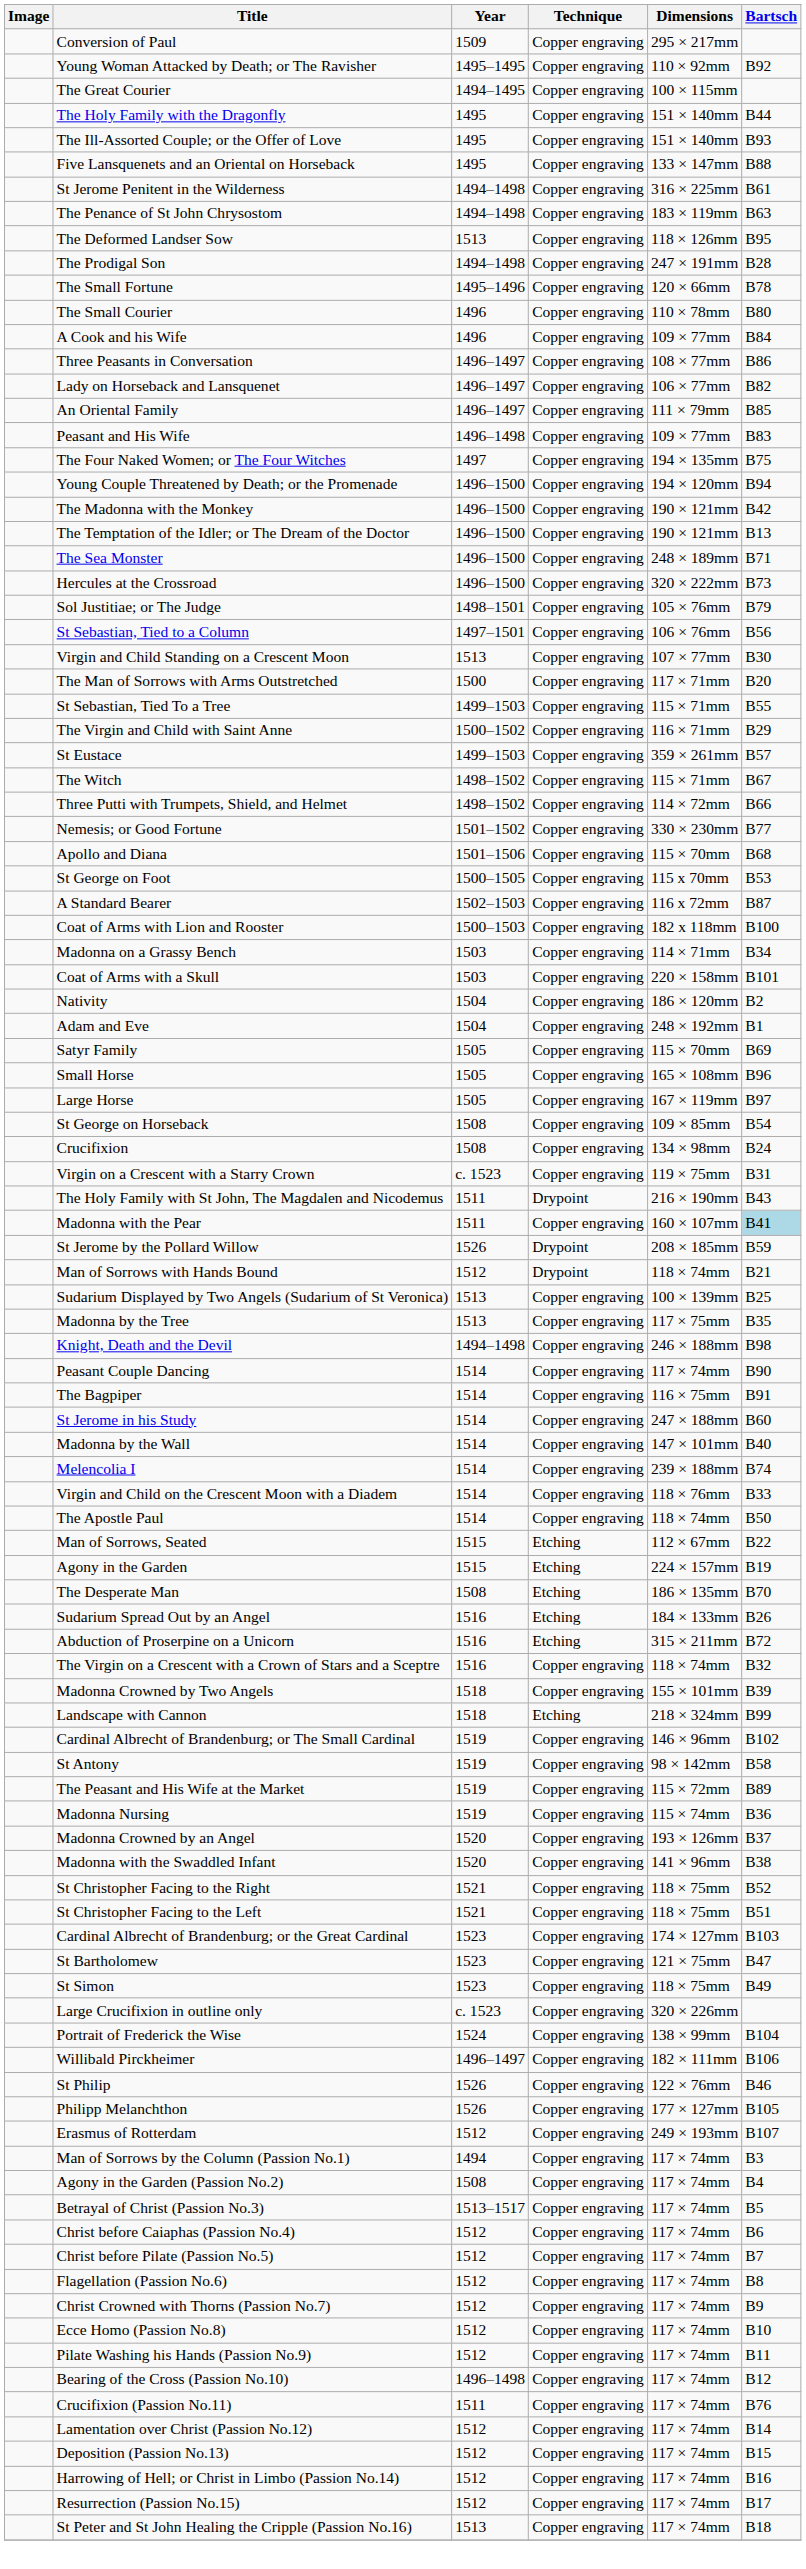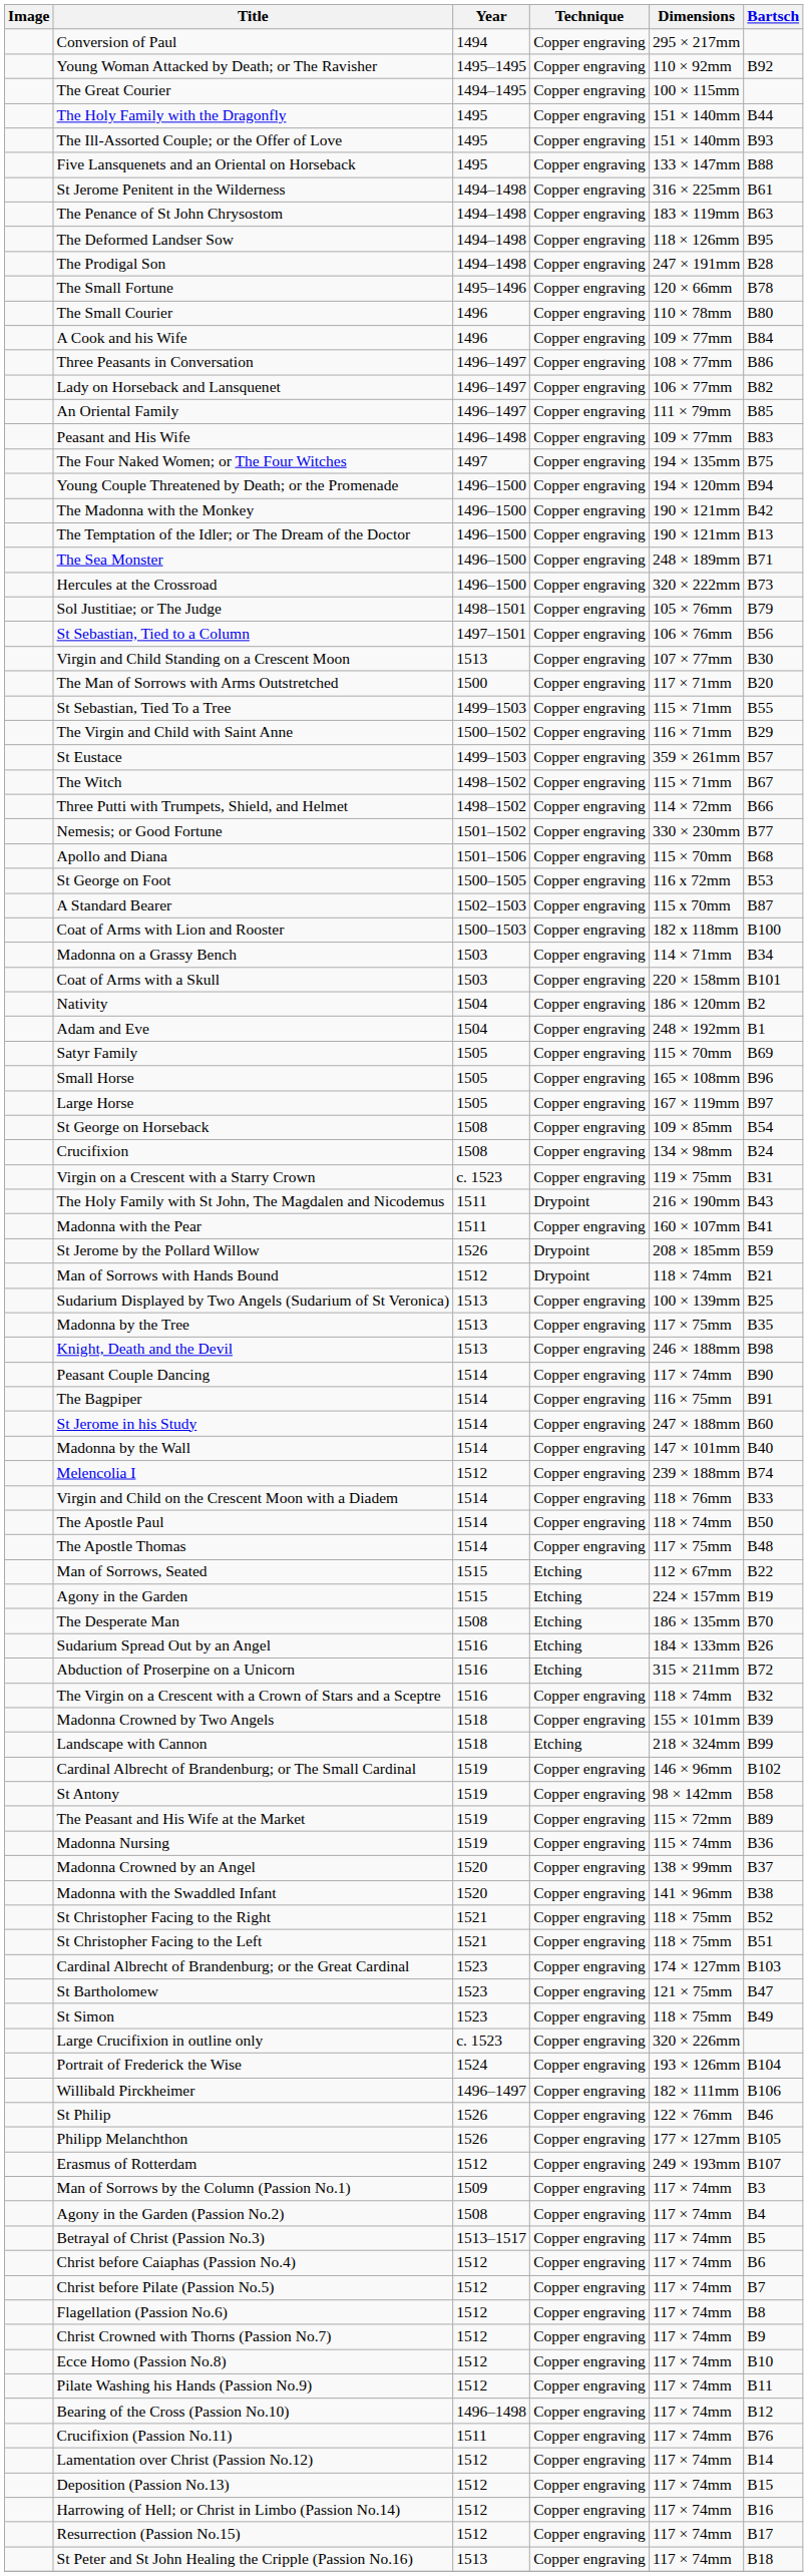Сonversion of Paul | Year: 1509 -> 1494
The Deformed Landser Sow | Year: 1513 -> 1494–1498
St George on Foot | Dimensions: 115 х 70mm -> 116 х 72mm
A Standard Bearer | Dimensions: 116 х 72mm -> 115 х 70mm
Madonna with the Pear | Bartsch: lightblue background -> no background
Knight, Death and the Devil | Year: 1494–1498 -> 1513
Melencolia I | Year: 1514 -> 1512
+ row: The Apostle Thomas | 1514 | Copper engraving | 117 × 75mm | B48
Madonna Crowned by an Angel | Dimensions: 193 × 126mm -> 138 × 99mm
Portrait of Frederick the Wise | Dimensions: 138 × 99mm -> 193 × 126mm
Man of Sorrows by the Column (Passion No.1) | Year: 1494 -> 1509
